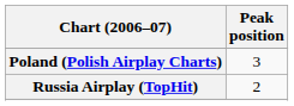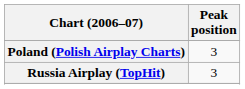Russia Airplay (TopHit) | Peak position: 2 -> 3
